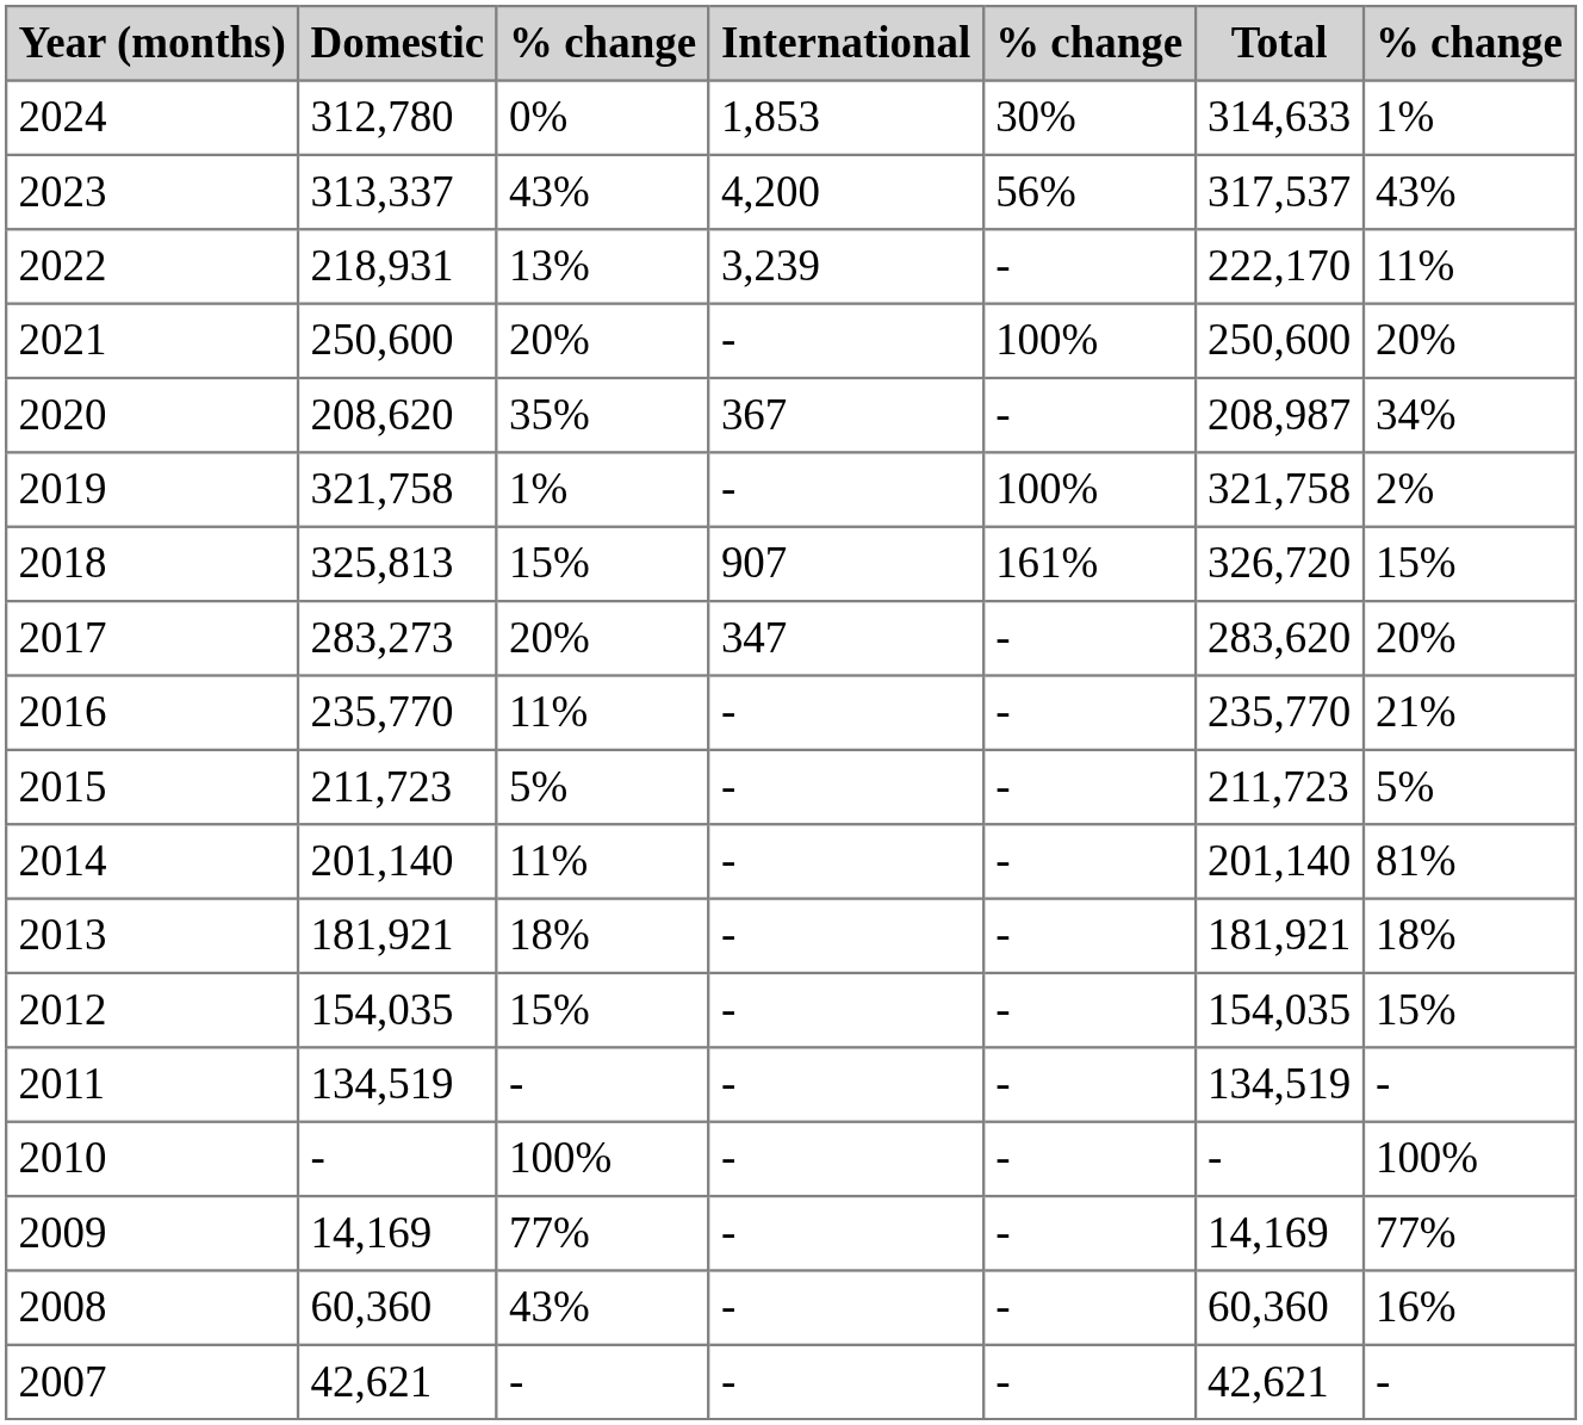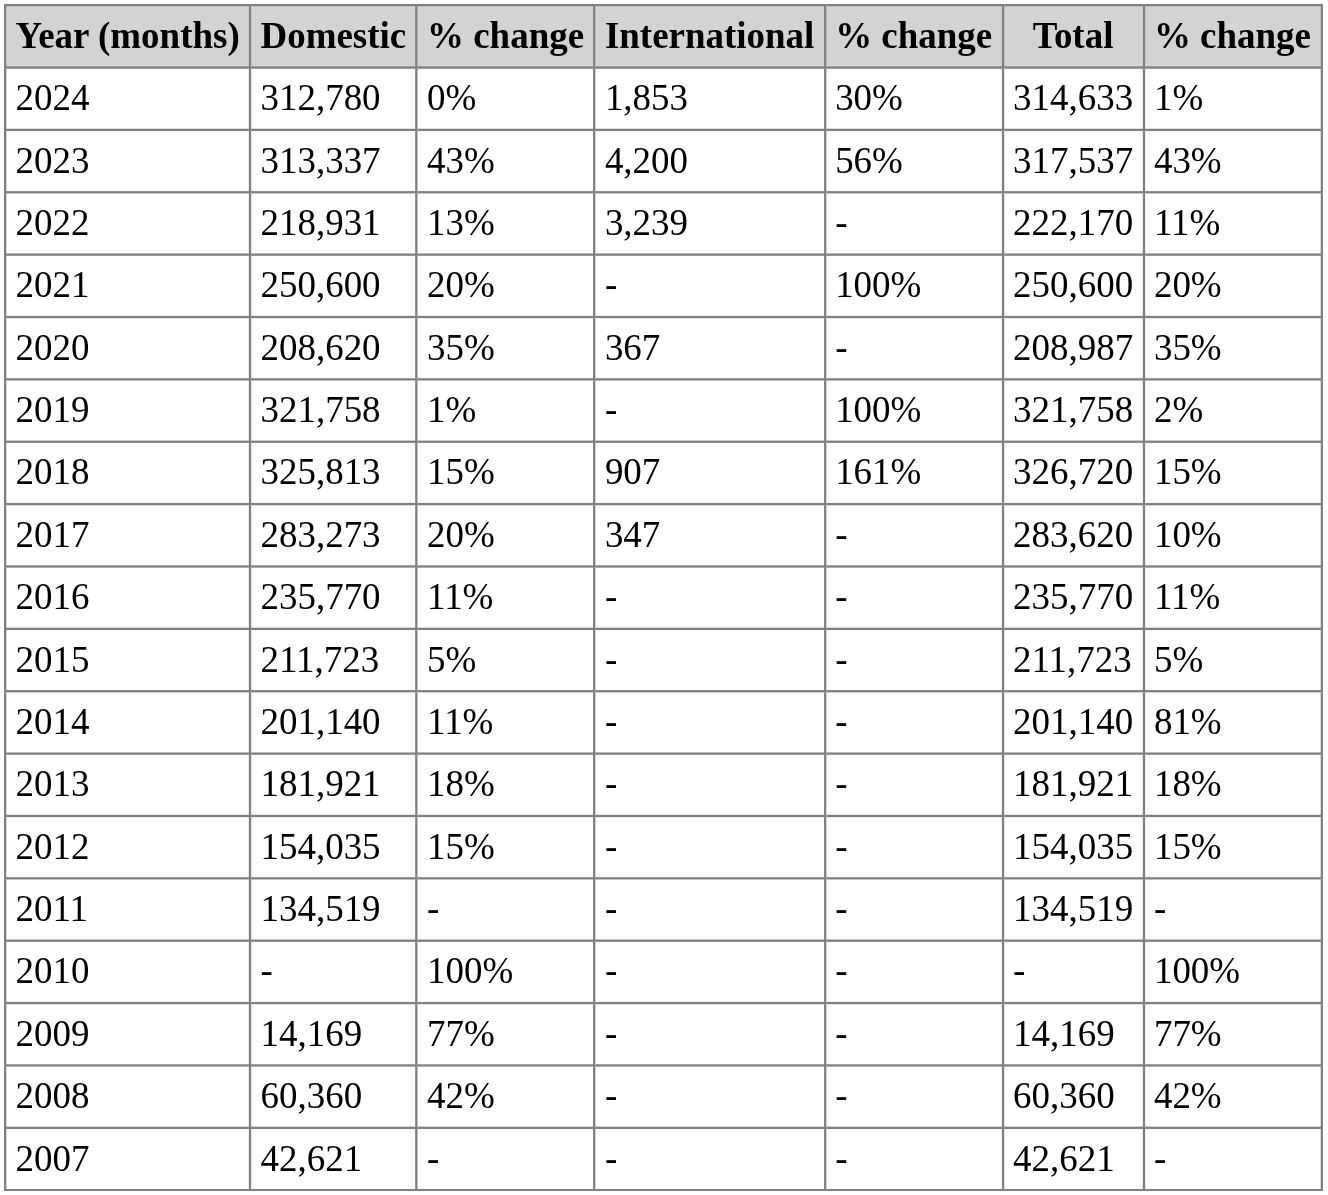2020 | column 7: 34% -> 35%
2017 | column 7: 20% -> 10%
2016 | column 7: 21% -> 11%
2008 | column 3: 43% -> 42%
2008 | column 7: 16% -> 42%
